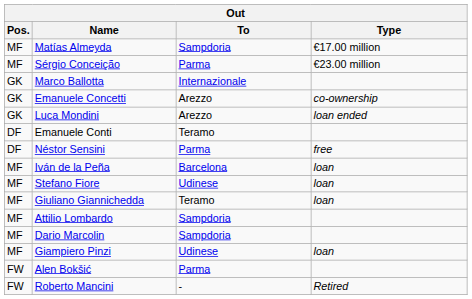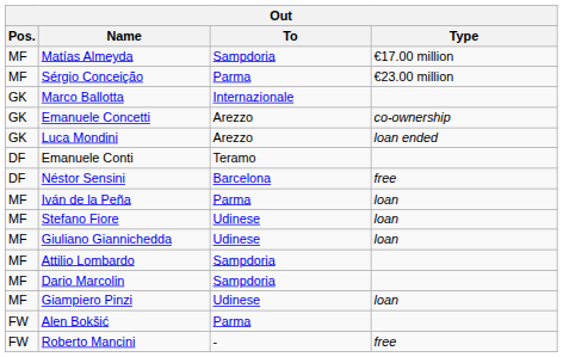Néstor Sensini | To: Parma -> Barcelona
Iván de la Peña | To: Barcelona -> Parma
Giuliano Giannichedda | To: Teramo -> Udinese
Roberto Mancini | Type: Retired -> free
